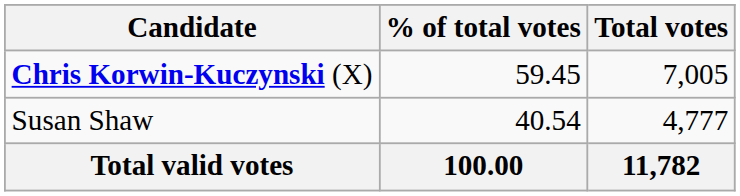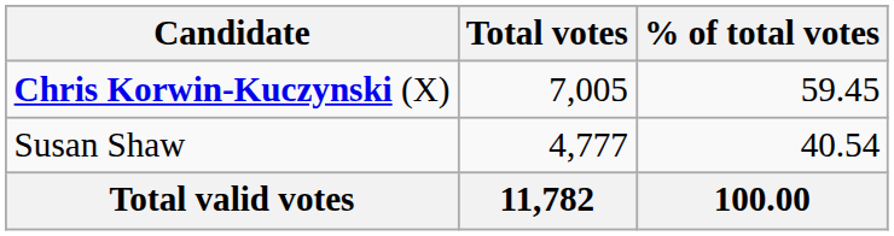columns swapped: Total votes <-> % of total votes
